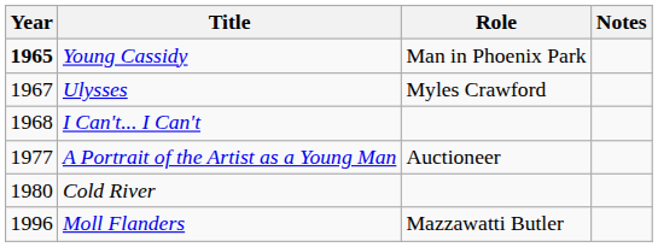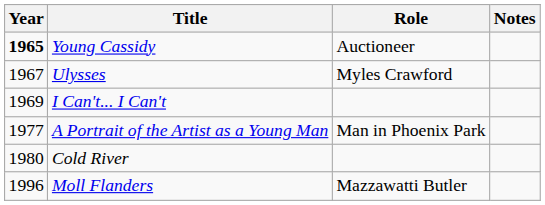Young Cassidy | Role: Man in Phoenix Park -> Auctioneer
I Can't... I Can't | Year: 1968 -> 1969
A Portrait of the Artist as a Young Man | Role: Auctioneer -> Man in Phoenix Park
